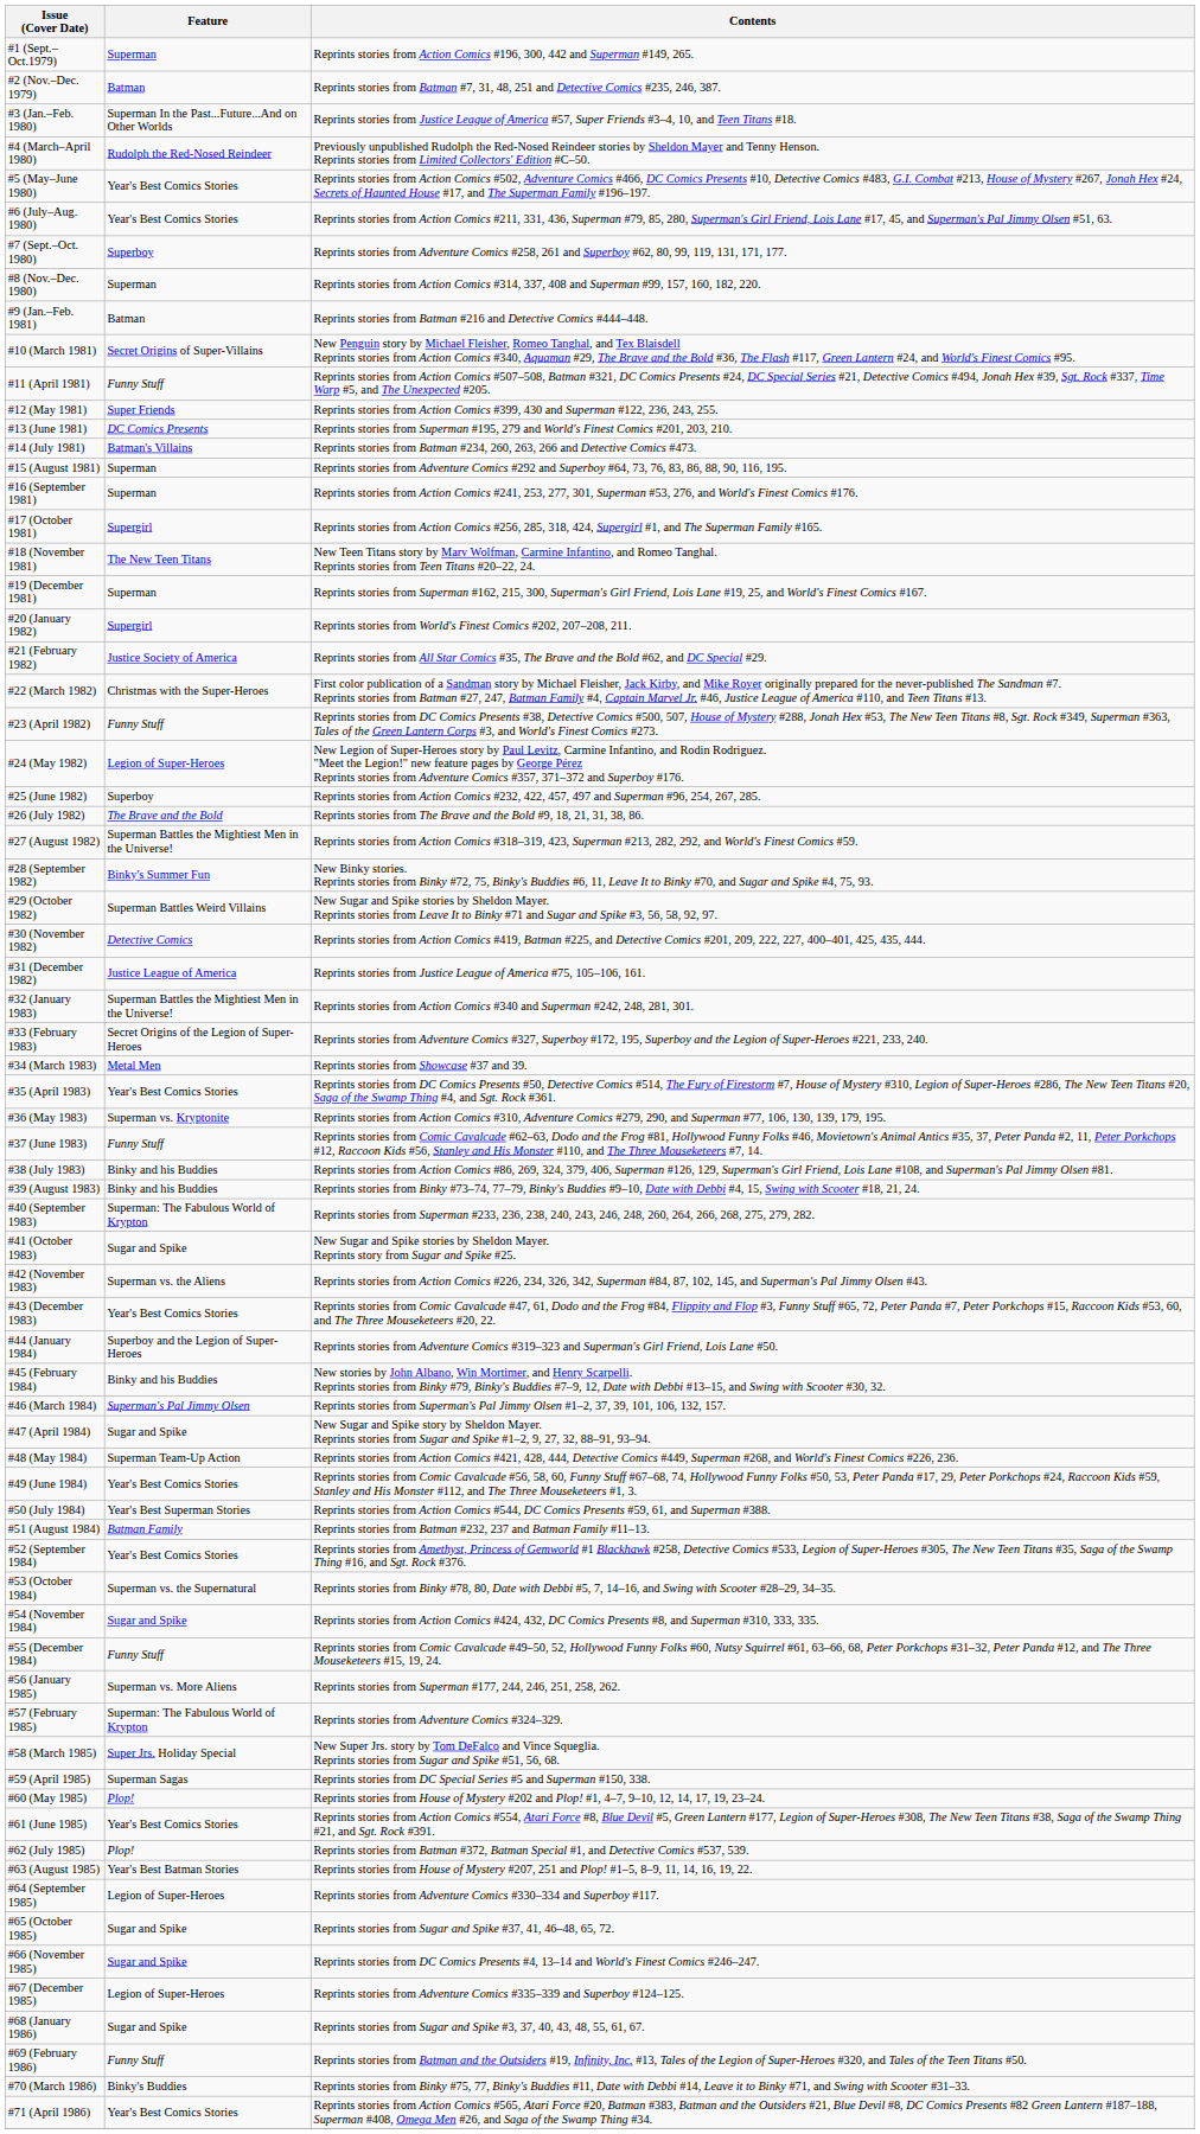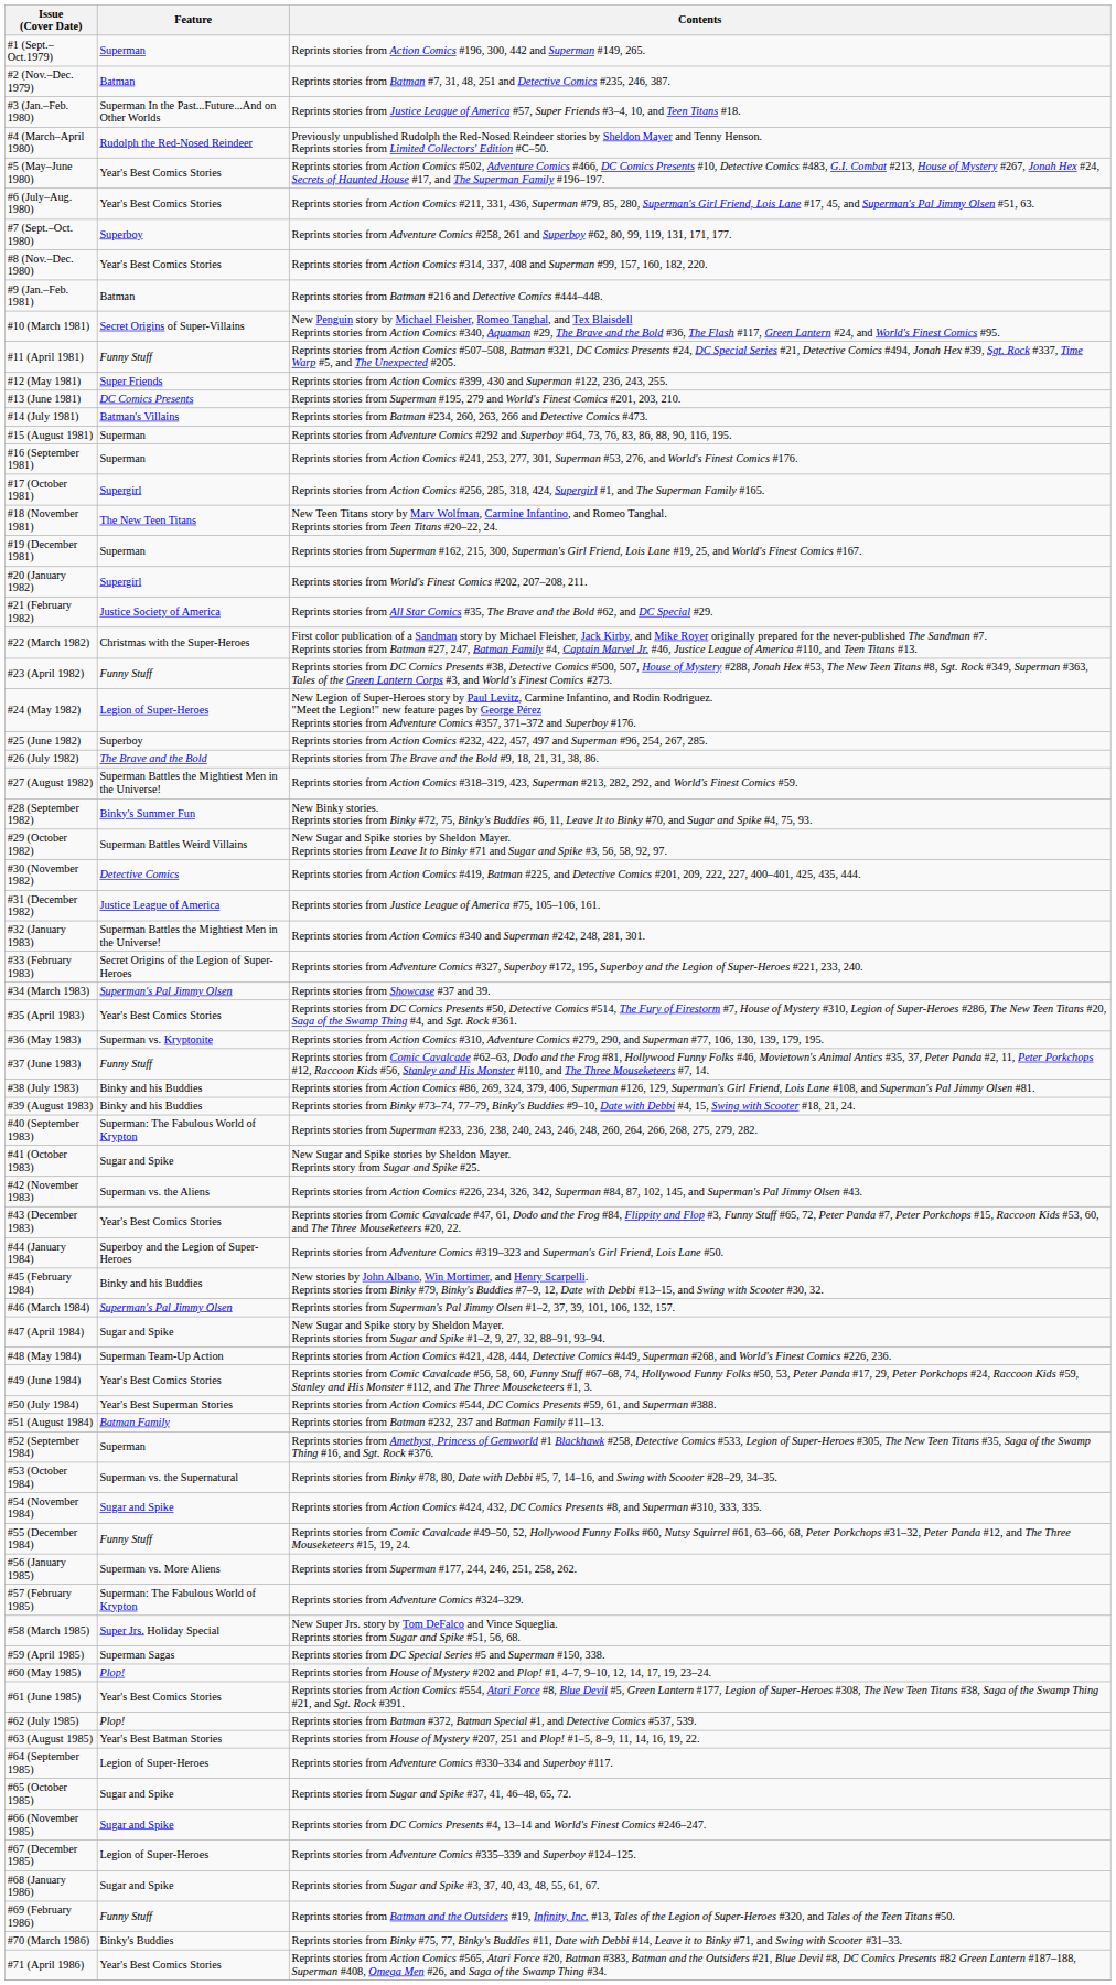#8 (Nov.–Dec. 1980) | Feature: Superman -> Year's Best Comics Stories
#34 (March 1983) | Feature: Metal Men -> Superman's Pal Jimmy Olsen
#52 (September 1984) | Feature: Year's Best Comics Stories -> Superman
